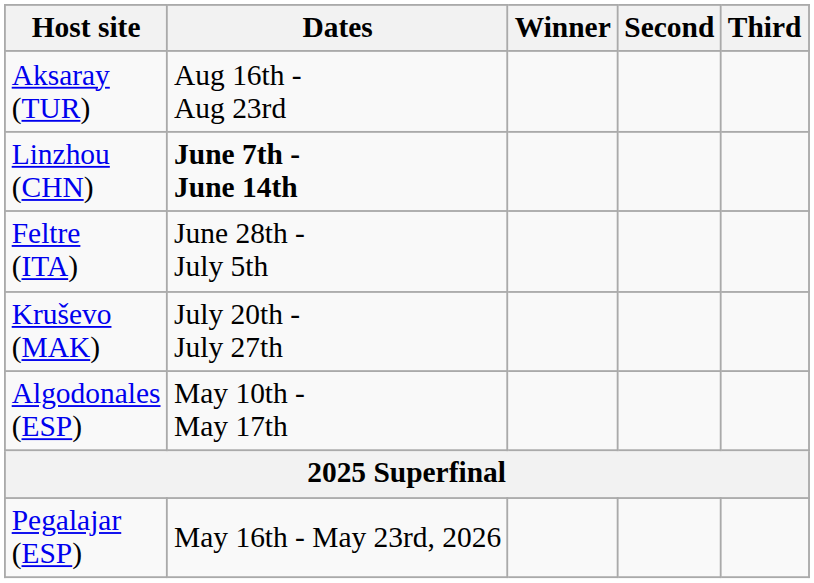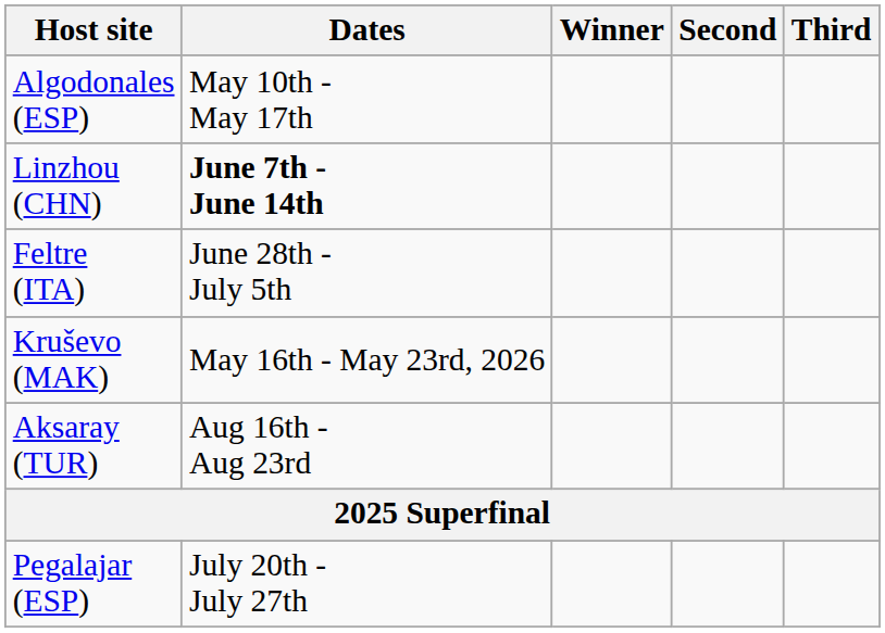rows swapped: Algodonales (ESP) <-> Aksaray (TUR)
Kruševo (MAK) | Dates: July 20th - July 27th -> May 16th - May 23rd, 2026
Pegalajar (ESP) | Dates: May 16th - May 23rd, 2026 -> July 20th - July 27th
